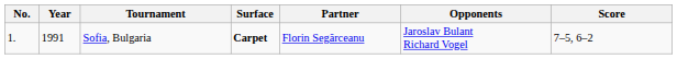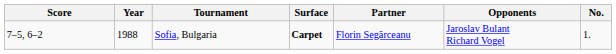columns swapped: No. <-> Score
Sofia, Bulgaria | Year: 1991 -> 1988
